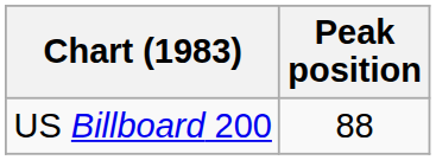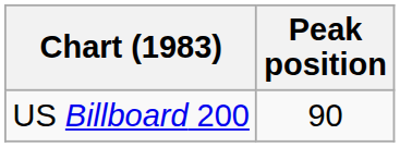US Billboard 200 | Peak position: 88 -> 90
